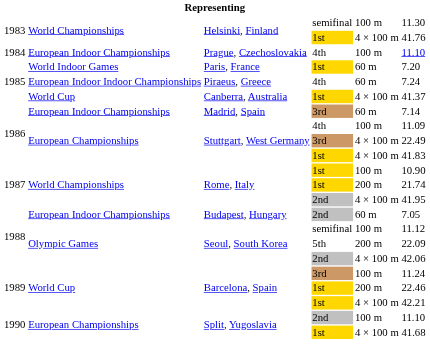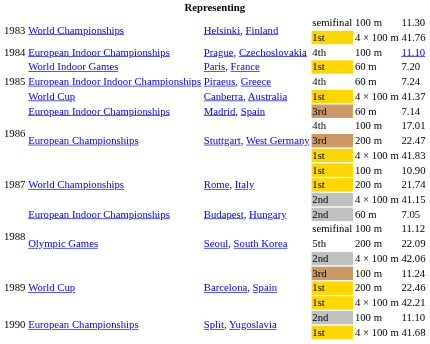Stuttgart, West Germany / 4th | column 6: 11.09 -> 17.01
Stuttgart, West Germany / 3rd | column 5: 4 × 100 m -> 200 m
Stuttgart, West Germany / 3rd | column 6: 22.49 -> 22.47
Rome, Italy / 2nd | column 6: 41.95 -> 41.15
